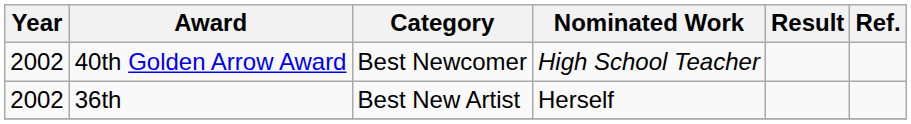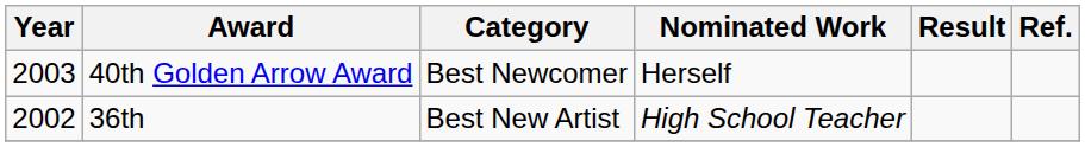40th Golden Arrow Award | Year: 2002 -> 2003
40th Golden Arrow Award | Nominated Work: High School Teacher -> Herself
36th | Nominated Work: Herself -> High School Teacher
